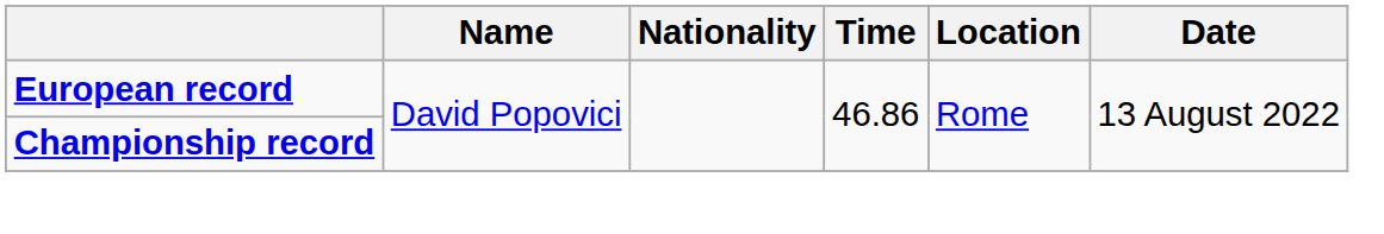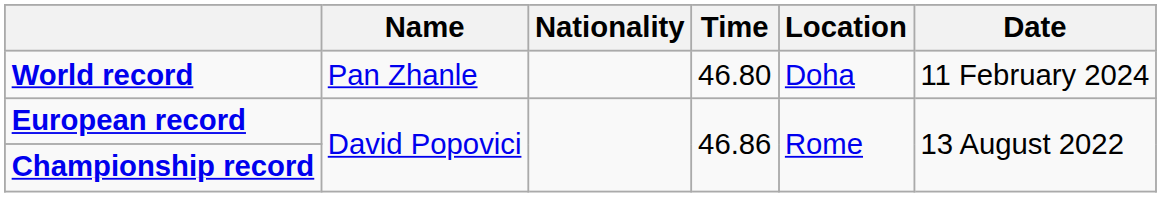+ row: World record | Pan Zhanle | 46.80 | Doha | 11 February 2024
